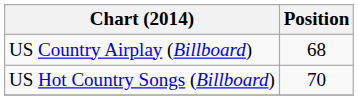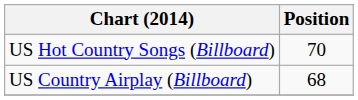rows swapped: US Country Airplay (Billboard) <-> US Hot Country Songs (Billboard)
